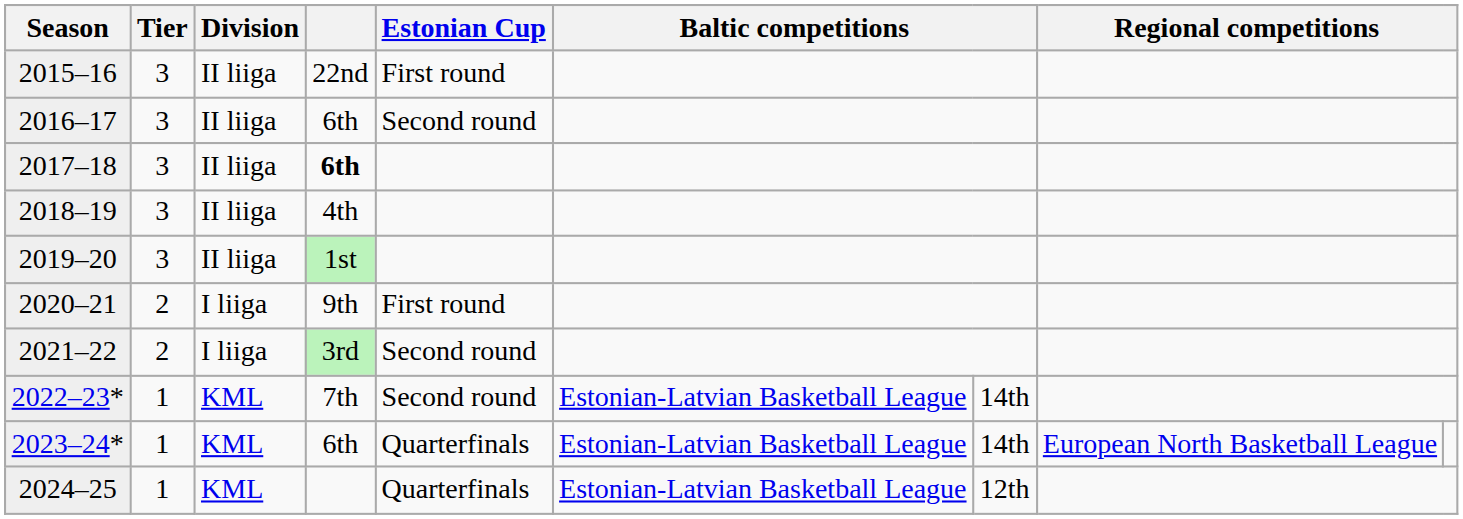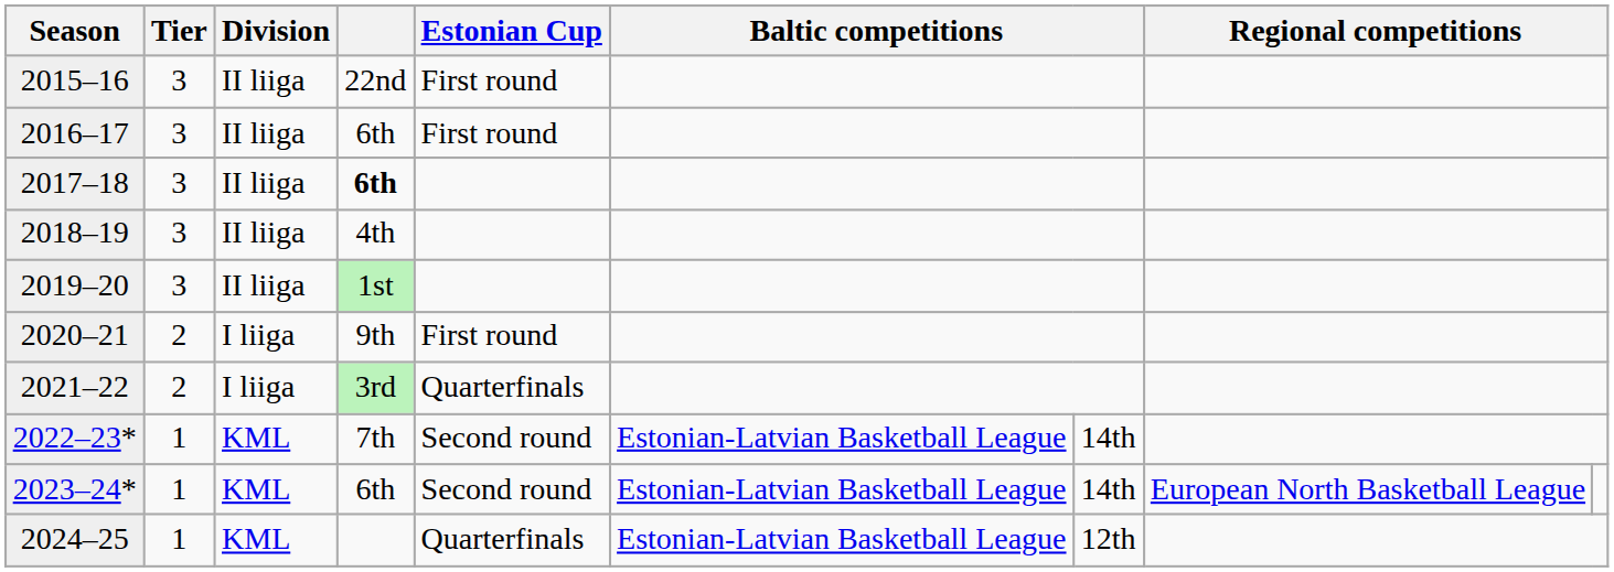2016–17 | Estonian Cup: Second round -> First round
2021–22 | Estonian Cup: Second round -> Quarterfinals
2023–24* | Estonian Cup: Quarterfinals -> Second round
